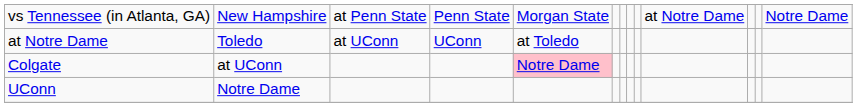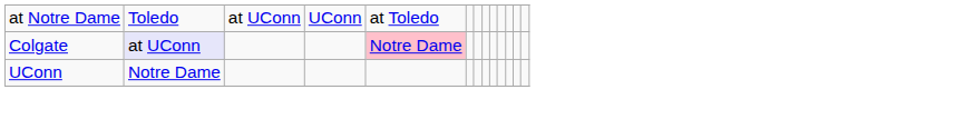- row: vs Tennessee (in Atlanta, GA) | New Hampshire | at Penn State | Penn State | Morgan State | at Notre Dame | Notre Dame
Colgate | column 2: no background -> lavender background
